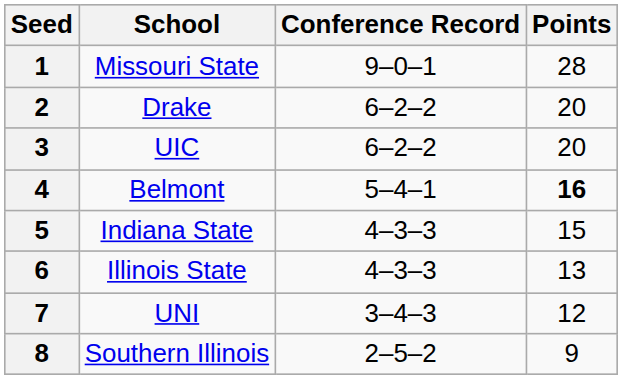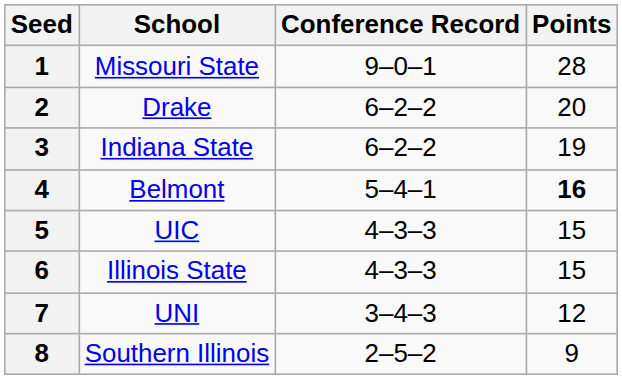3 | School: UIC -> Indiana State
3 | Points: 20 -> 19
5 | School: Indiana State -> UIC
6 | Points: 13 -> 15
